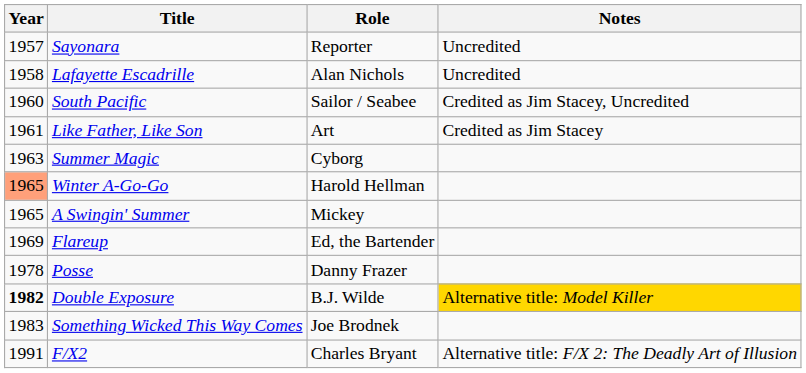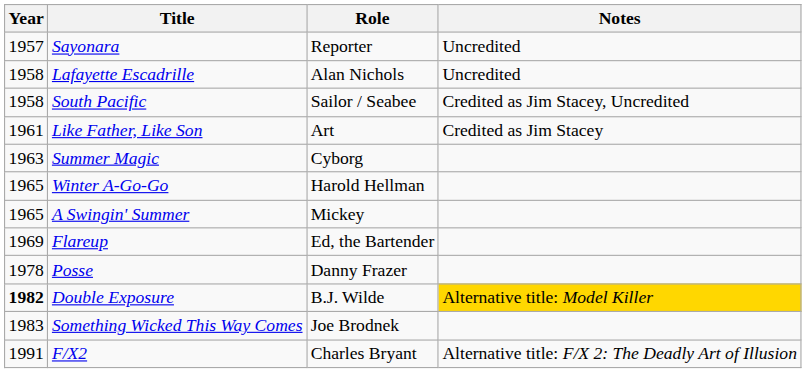South Pacific | Year: 1960 -> 1958
Winter A-Go-Go | Year: lightsalmon background -> no background
